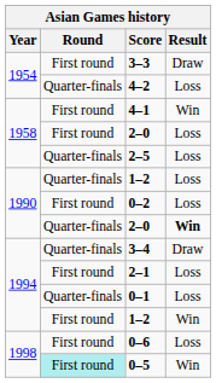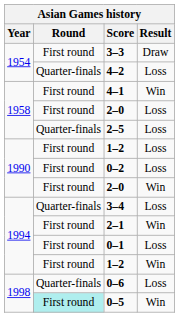1990 / 1–2 | Round: Quarter-finals -> First round
1990 / 2–0 | Round: Quarter-finals -> First round
1990 / 2–0 | Result: bold -> normal
3–4 | Result: Draw -> Loss
2–1 | Result: Loss -> Win
0–1 | Round: Quarter-finals -> First round
0–6 | Round: First round -> Quarter-finals
